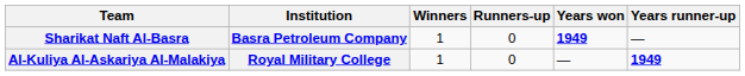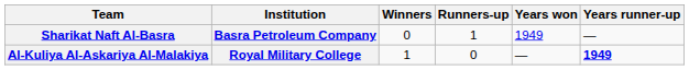Sharikat Naft Al-Basra | Winners: 1 -> 0
Sharikat Naft Al-Basra | Runners-up: 0 -> 1
Sharikat Naft Al-Basra | Years won: bold -> normal
